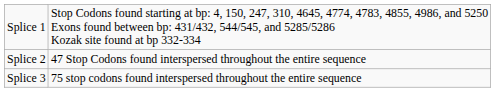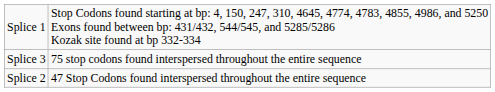rows swapped: Splice 2 <-> Splice 3
